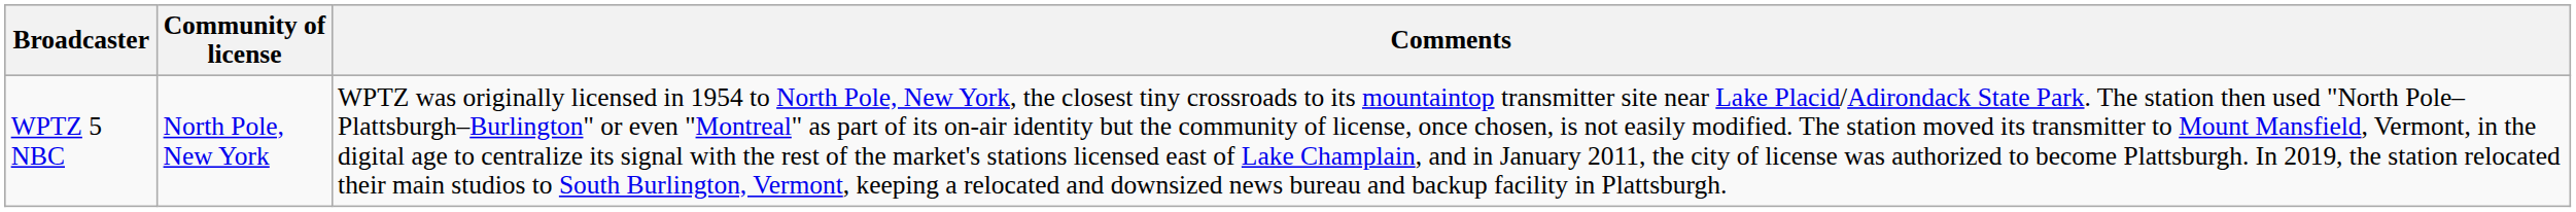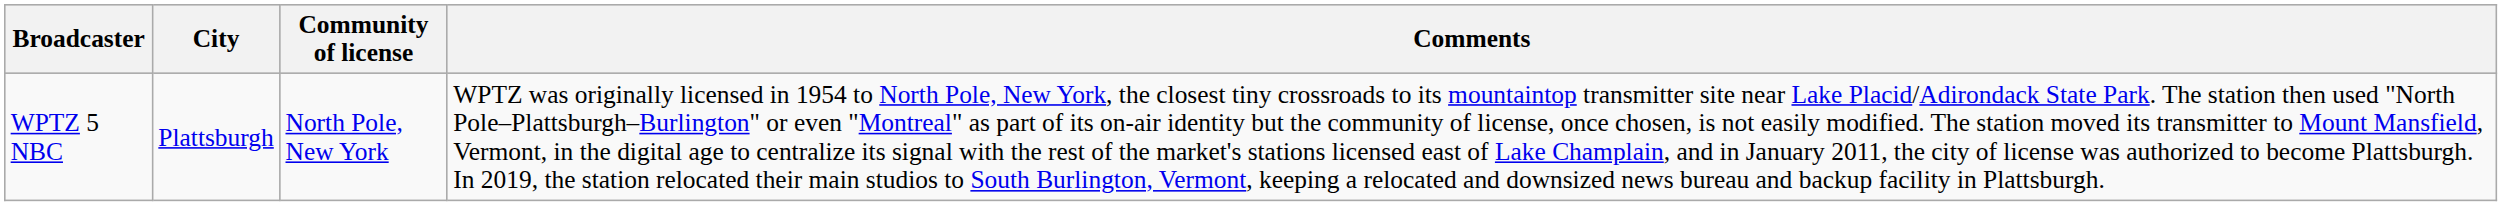+ column: City | Plattsburgh
